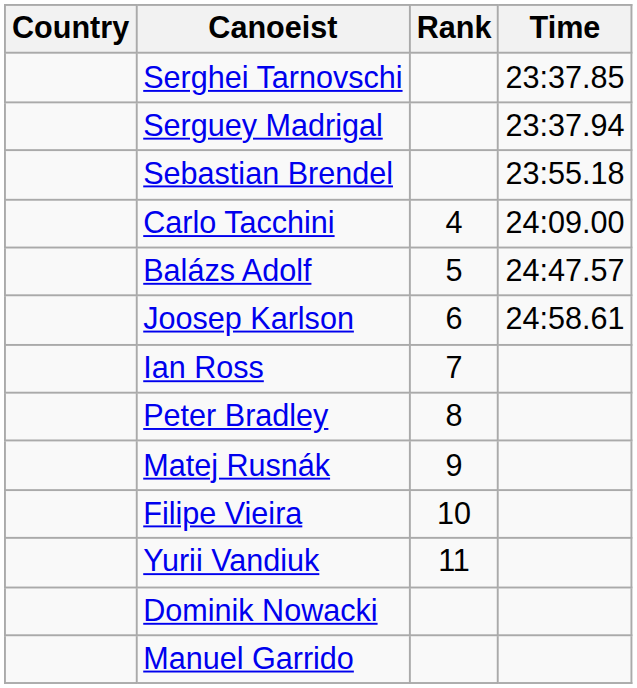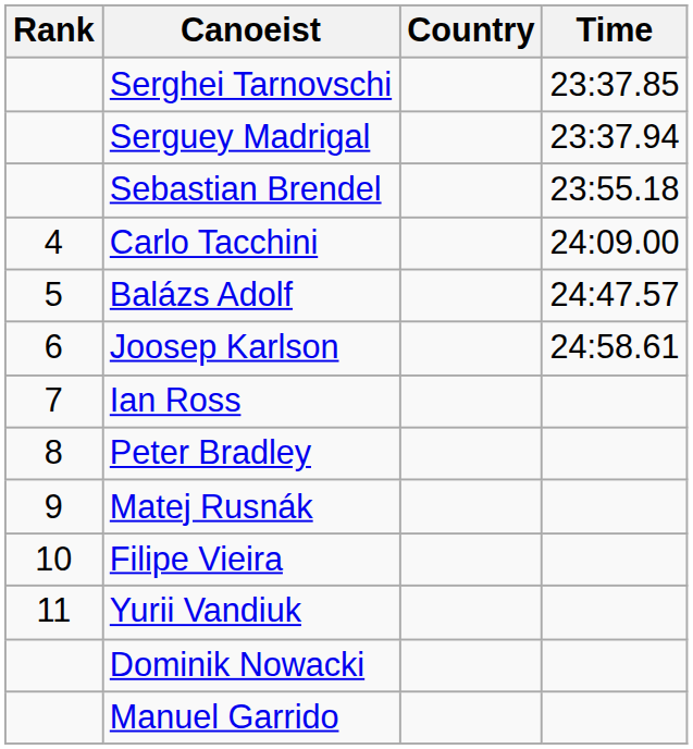columns swapped: Rank <-> Country
